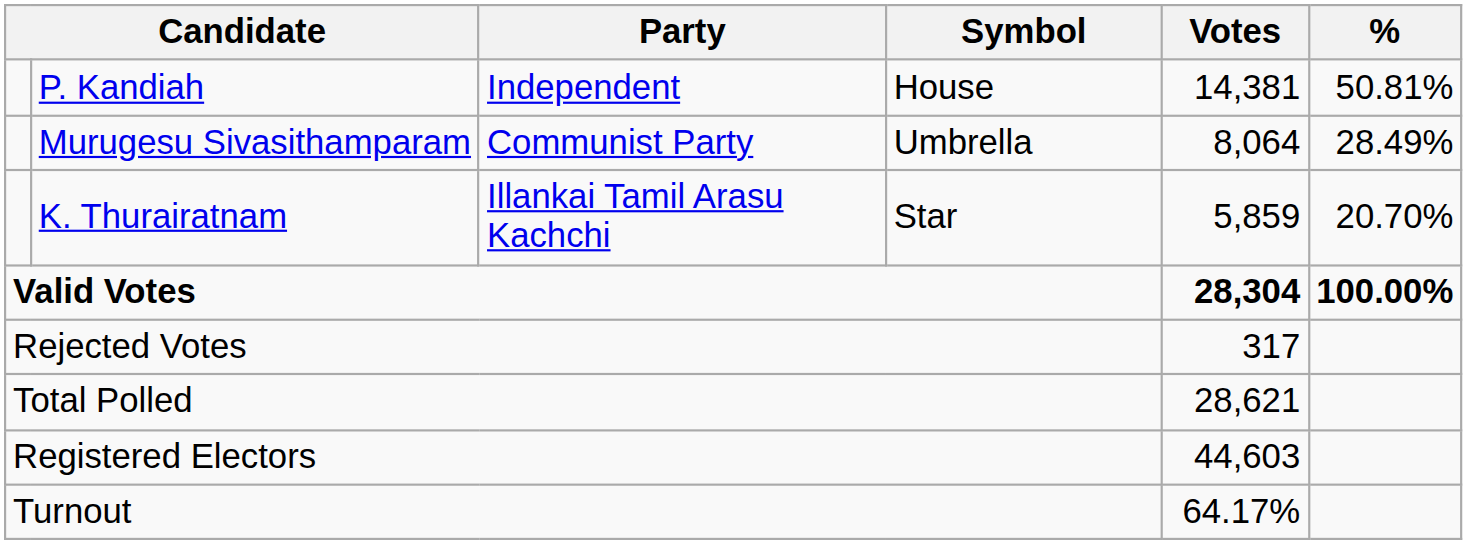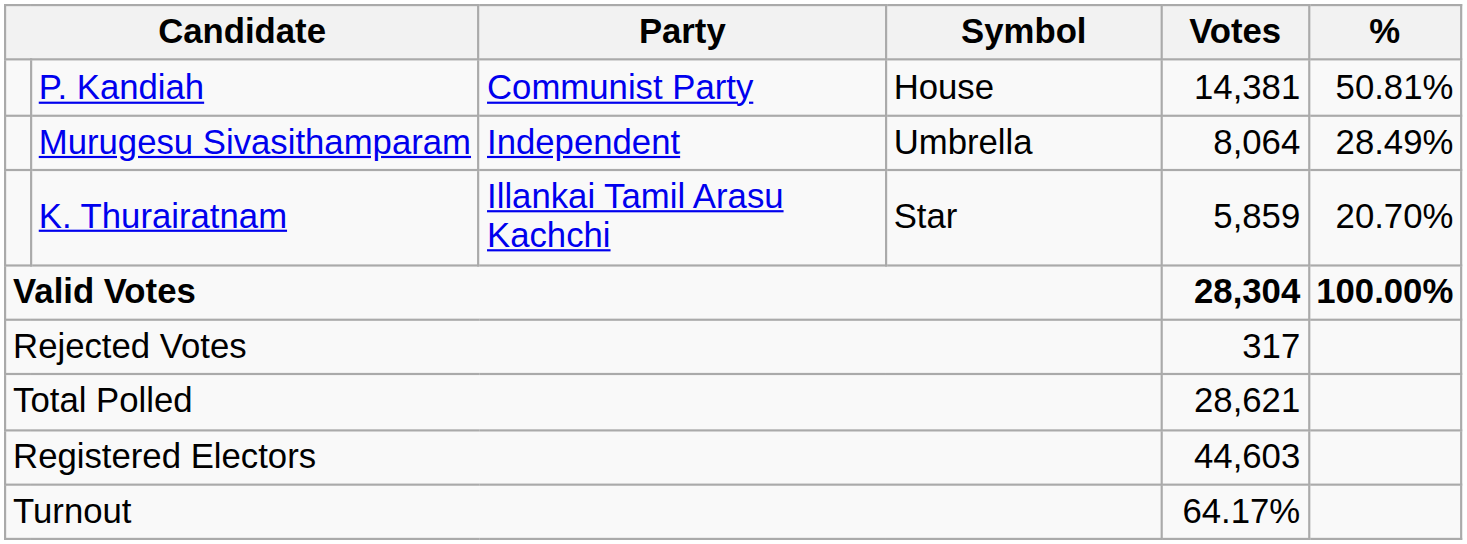P. Kandiah | Party: Independent -> Communist Party
Murugesu Sivasithamparam | Party: Communist Party -> Independent
